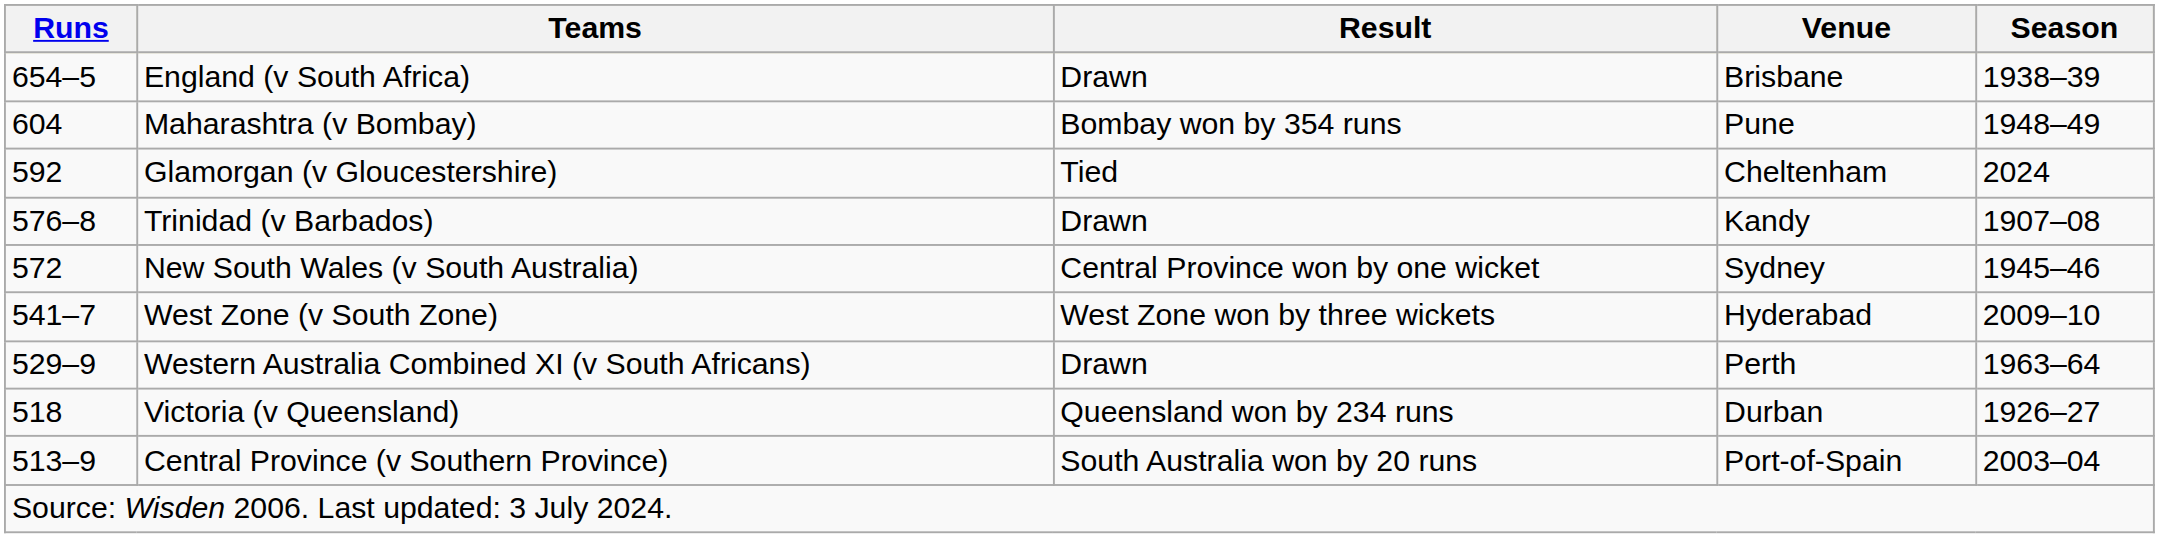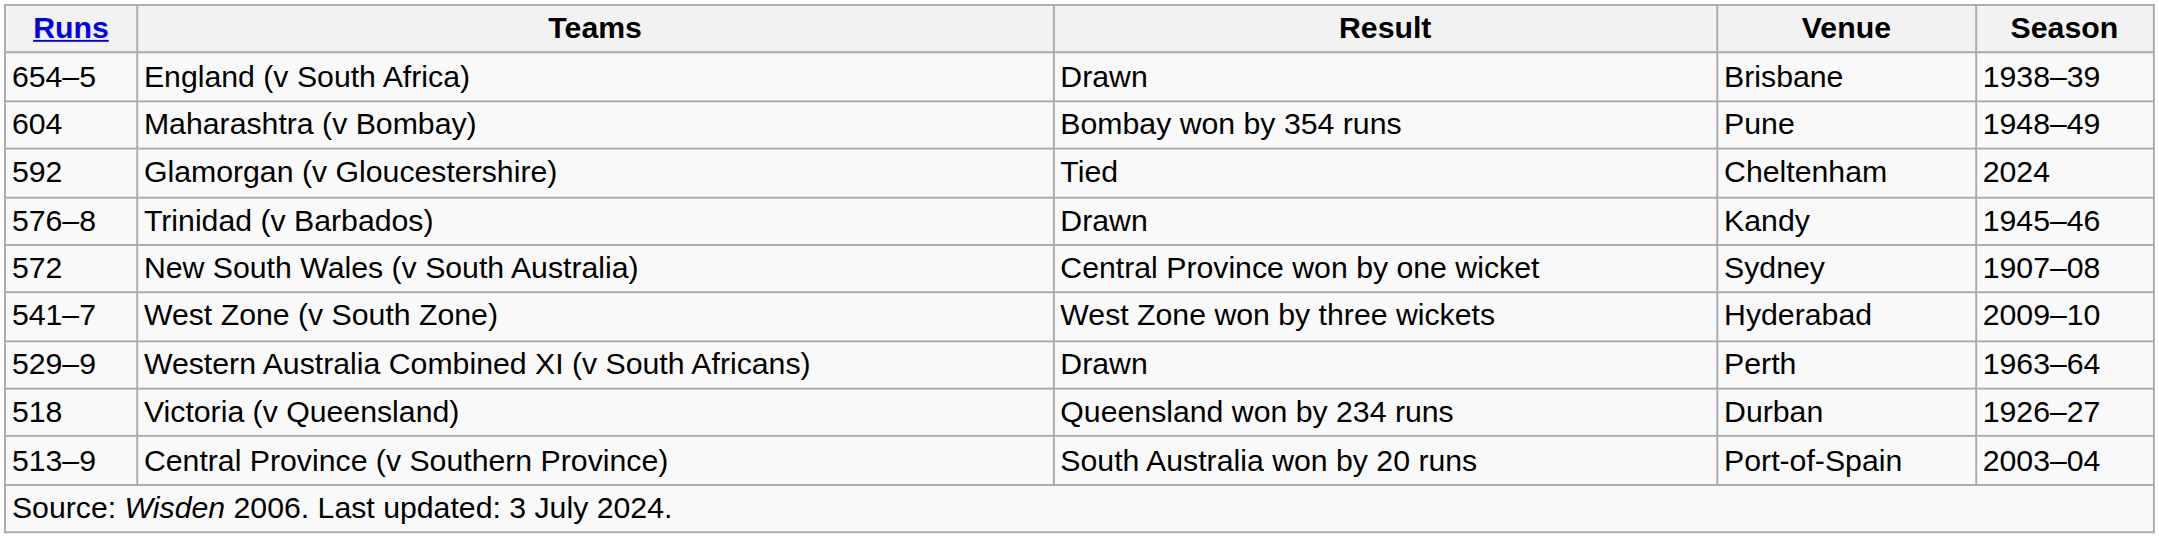Trinidad (v Barbados) | Season: 1907–08 -> 1945–46
New South Wales (v South Australia) | Season: 1945–46 -> 1907–08
